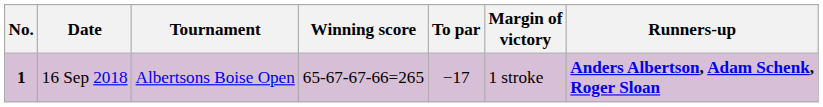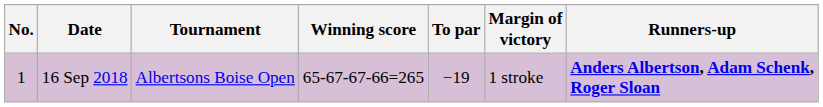16 Sep 2018 | No.: bold -> normal
16 Sep 2018 | To par: −17 -> −19
